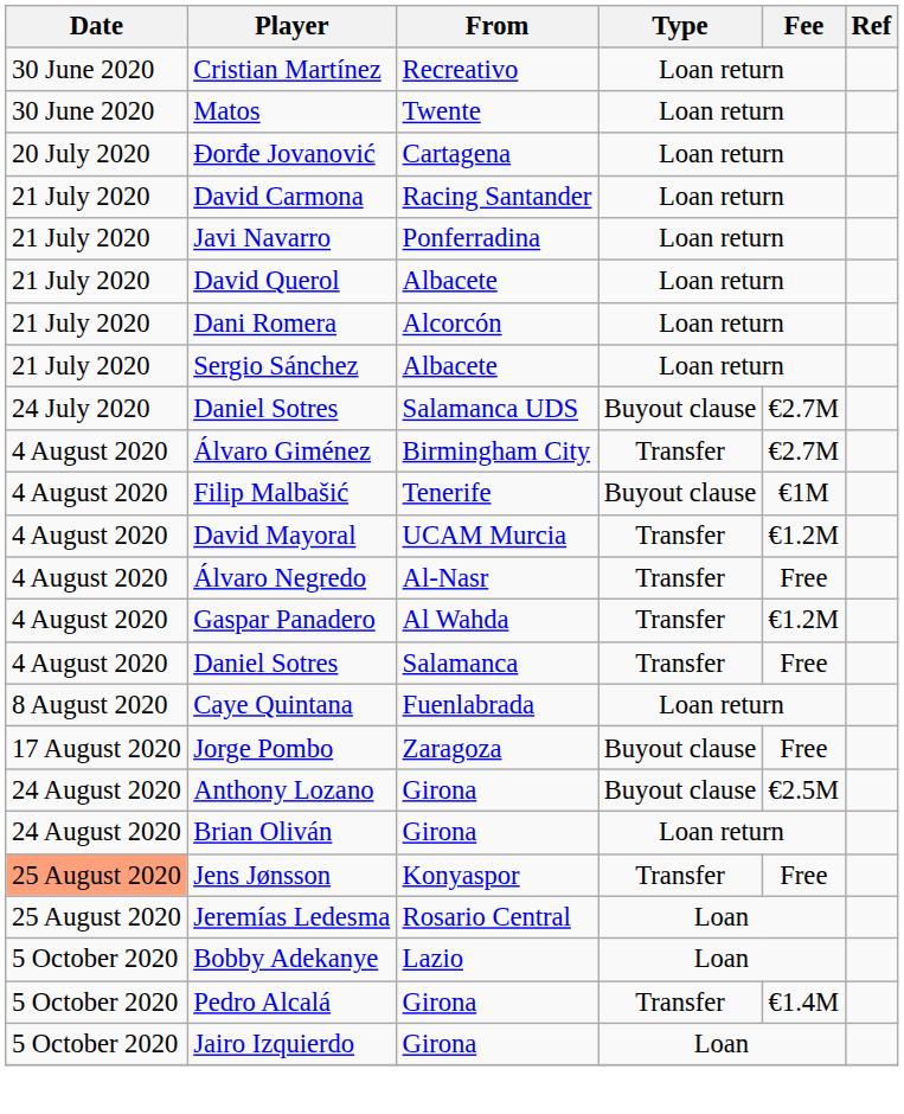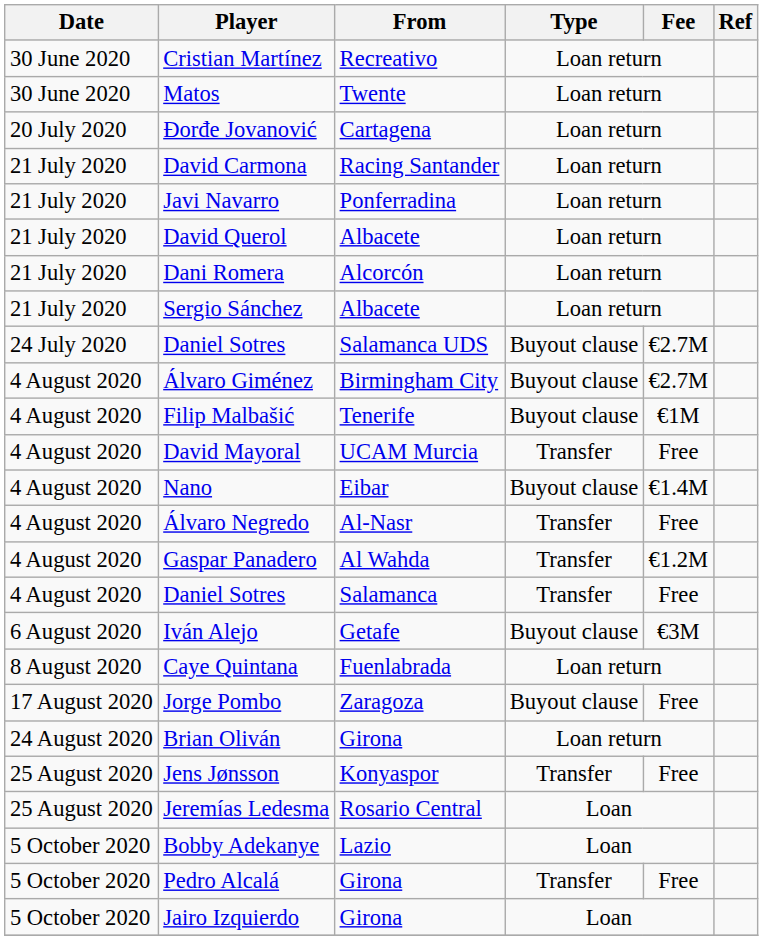Álvaro Giménez | Type: Transfer -> Buyout clause
David Mayoral | Fee: €1.2M -> Free
+ row: 4 August 2020 | Nano | Eibar | Buyout clause | €1.4M
+ row: 6 August 2020 | Iván Alejo | Getafe | Buyout clause | €3M
- row: 24 August 2020 | Anthony Lozano | Girona | Buyout clause | €2.5M
Jens Jønsson | Date: lightsalmon background -> no background
Pedro Alcalá | Fee: €1.4M -> Free
